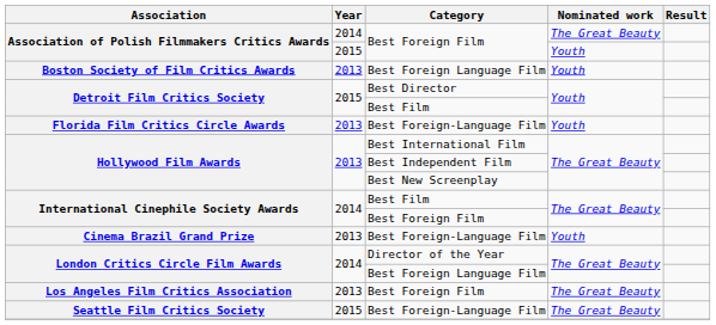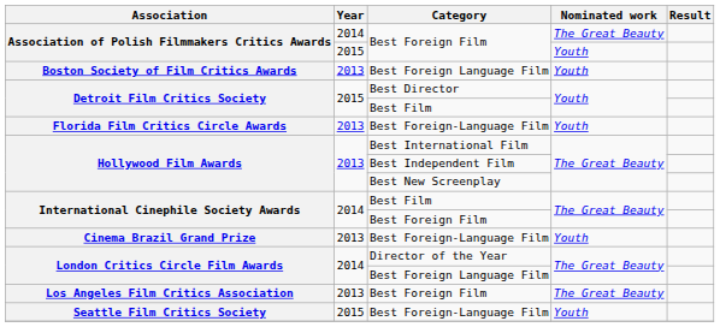Seattle Film Critics Society | Nominated work: The Great Beauty -> Youth
